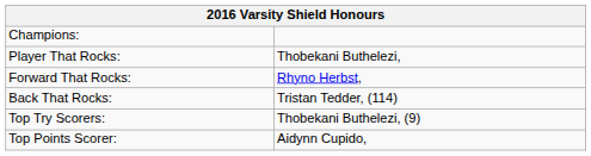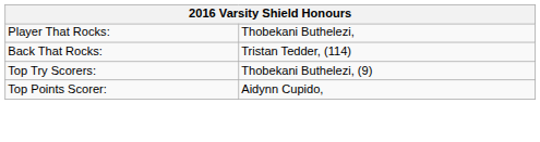- row: Champions:
- row: Forward That Rocks: | Rhyno Herbst,
